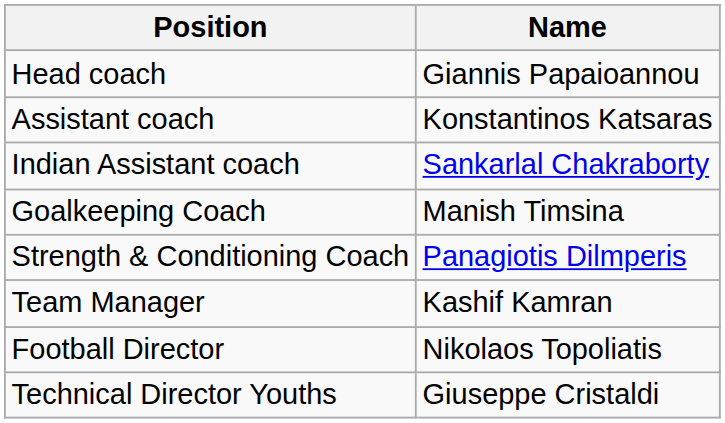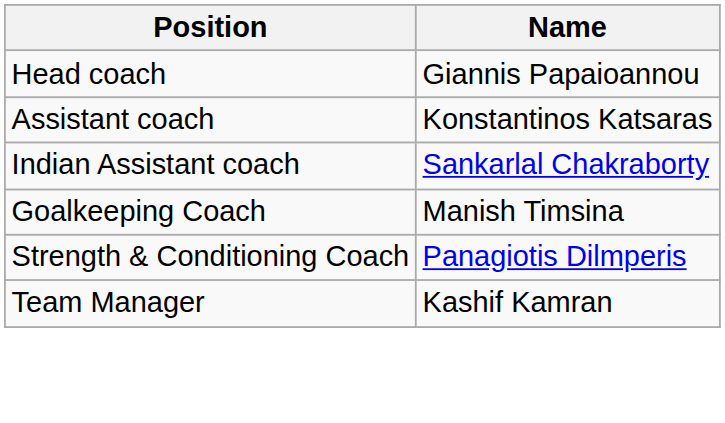- row: Football Director | Nikolaos Topoliatis
- row: Technical Director Youths | Giuseppe Cristaldi
